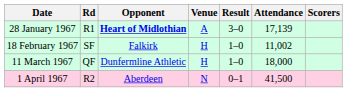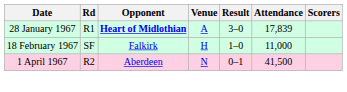28 January 1967 | Attendance: 17,139 -> 17,839
18 February 1967 | Attendance: 11,002 -> 11,000
- row: 11 March 1967 | QF | Dunfermline Athletic | H | 1–0 | 18,000
